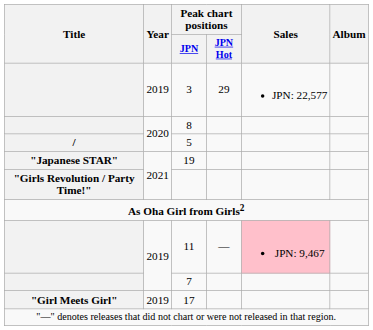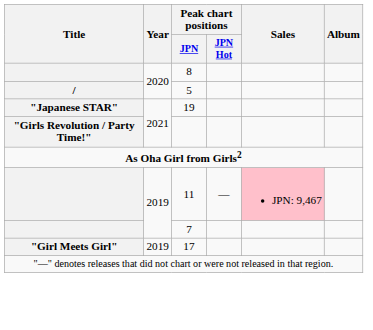- row: 2019 | 3 | 29 | JPN: 22,577
